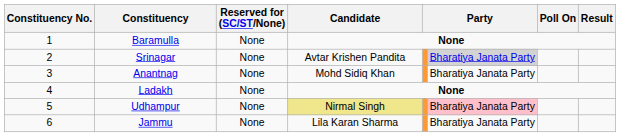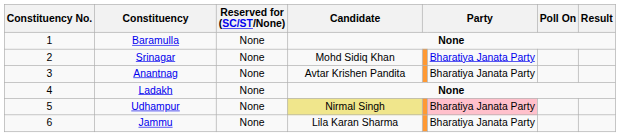Srinagar | Candidate: Avtar Krishen Pandita -> Mohd Sidiq Khan
Srinagar | column 6: lightgrey background -> no background
Anantnag | Candidate: Mohd Sidiq Khan -> Avtar Krishen Pandita
